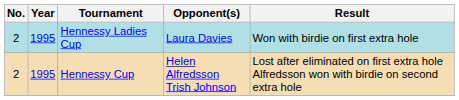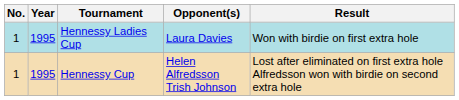Hennessy Ladies Cup | No.: 2 -> 1
Hennessy Cup | No.: 2 -> 1
